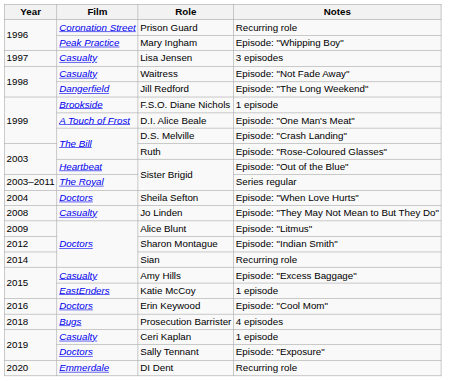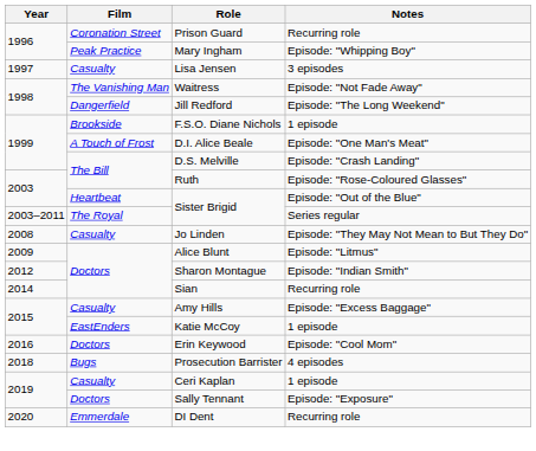Waitress | Film: Casualty -> The Vanishing Man
- row: 2004 | Doctors | Sheila Sefton | Episode: "When Love Hurts"
